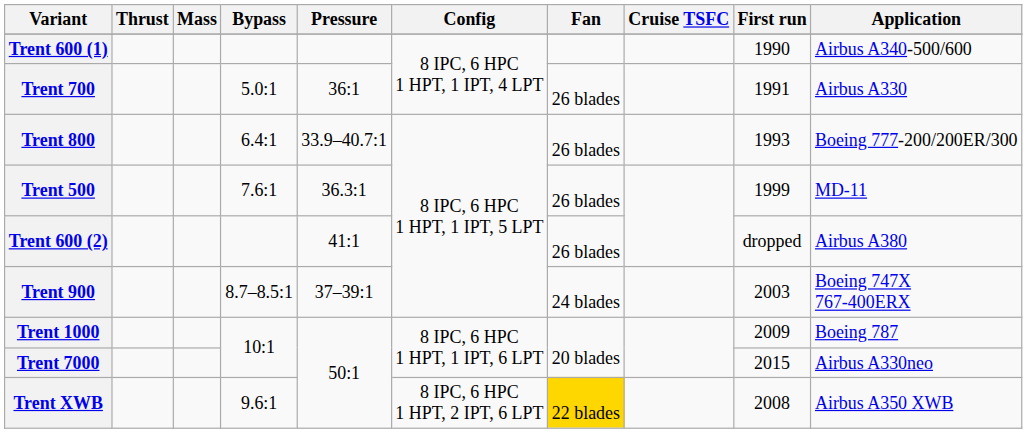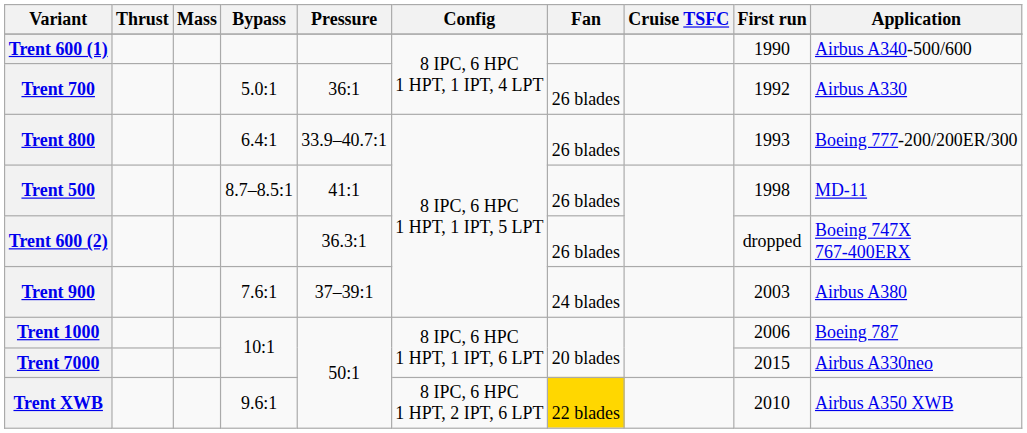Trent 700 | First run: 1991 -> 1992
Trent 500 | Bypass: 7.6:1 -> 8.7–8.5:1
Trent 500 | Pressure: 36.3:1 -> 41:1
Trent 500 | First run: 1999 -> 1998
Trent 600 (2) | Pressure: 41:1 -> 36.3:1
Trent 600 (2) | Application: Airbus A380 -> Boeing 747X 767-400ERX
Trent 900 | Bypass: 8.7–8.5:1 -> 7.6:1
Trent 900 | Application: Boeing 747X 767-400ERX -> Airbus A380
Trent 1000 | First run: 2009 -> 2006
Trent XWB | First run: 2008 -> 2010
